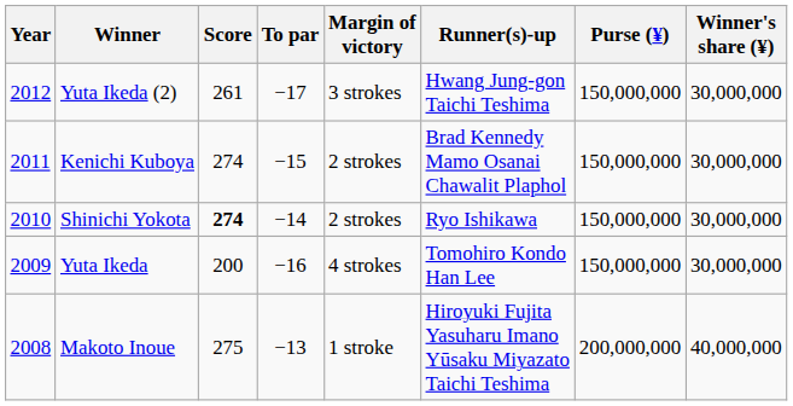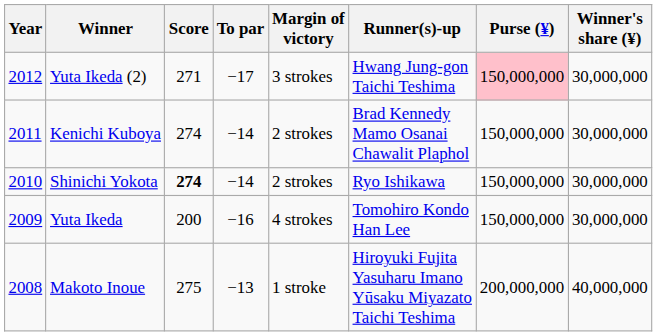Yuta Ikeda (2) | Score: 261 -> 271
Yuta Ikeda (2) | Purse (¥): no background -> pink background
Kenichi Kuboya | To par: −15 -> −14
